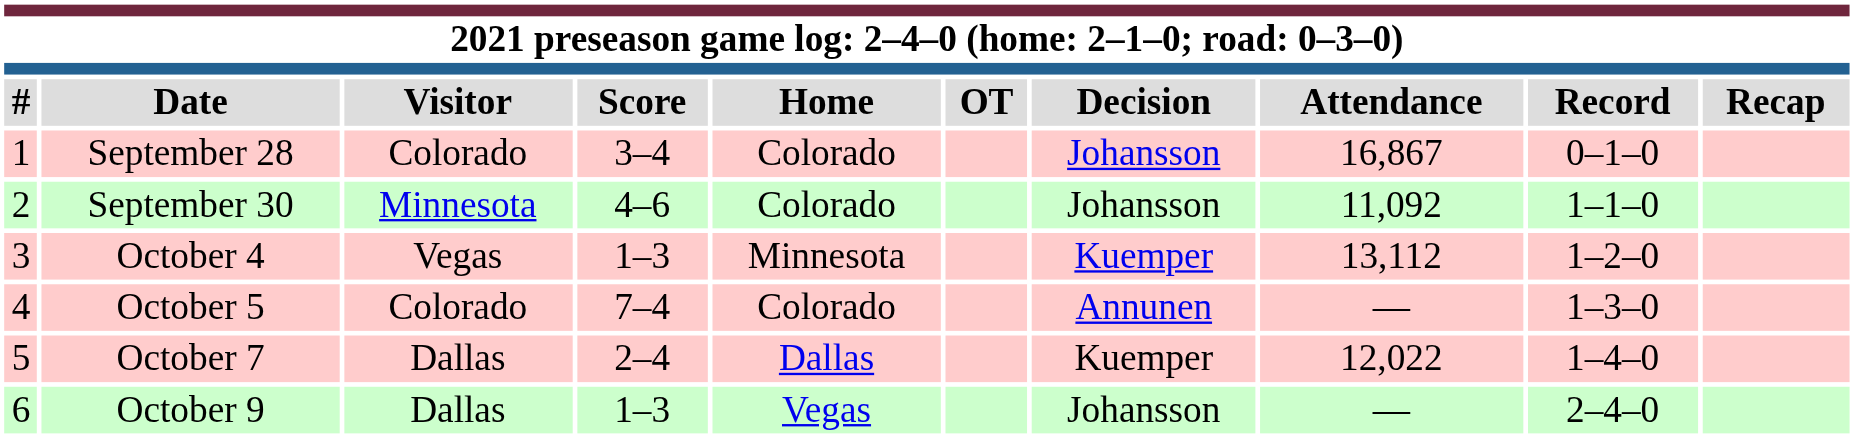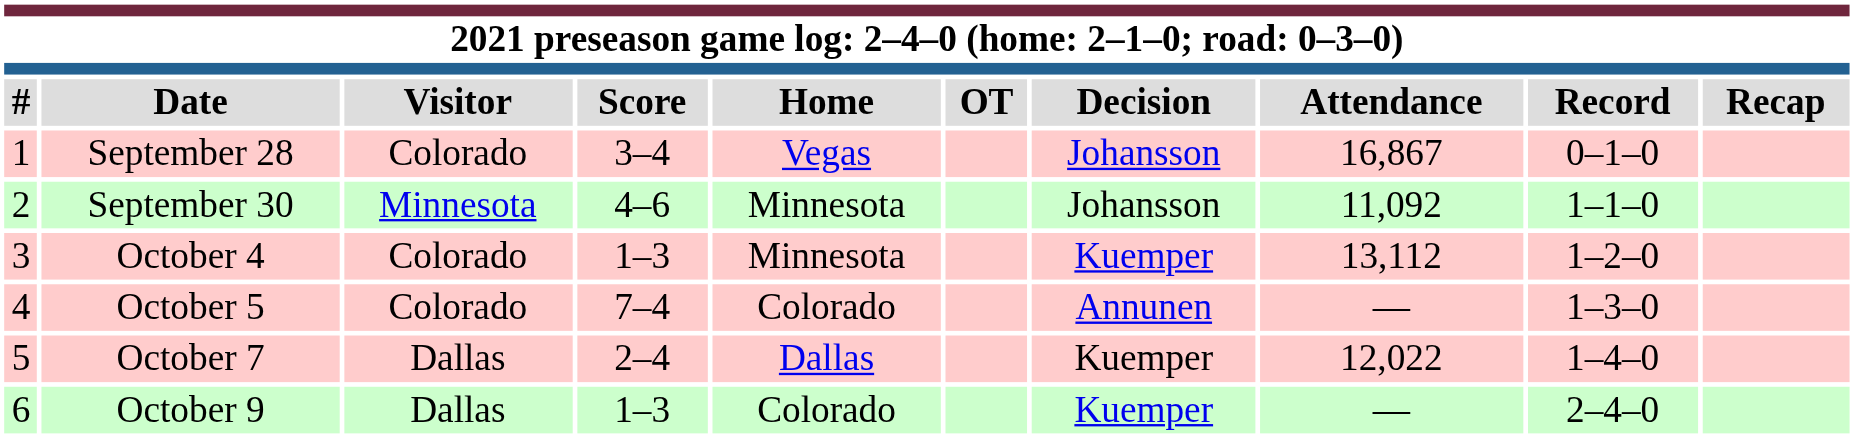September 28 | Home: Colorado -> Vegas
September 30 | Home: Colorado -> Minnesota
October 4 | Visitor: Vegas -> Colorado
October 9 | Home: Vegas -> Colorado
October 9 | Decision: Johansson -> Kuemper
